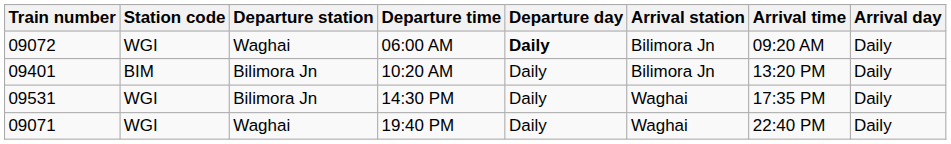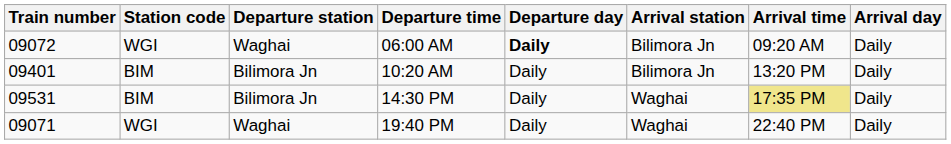14:30 PM | Station code: WGI -> BIM
14:30 PM | Arrival time: no background -> khaki background
